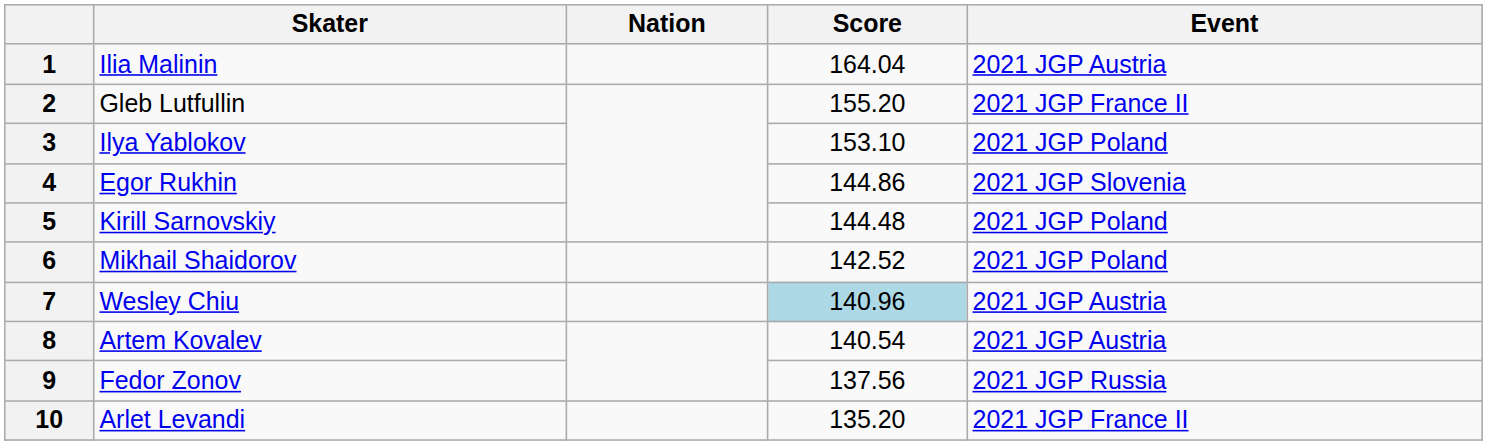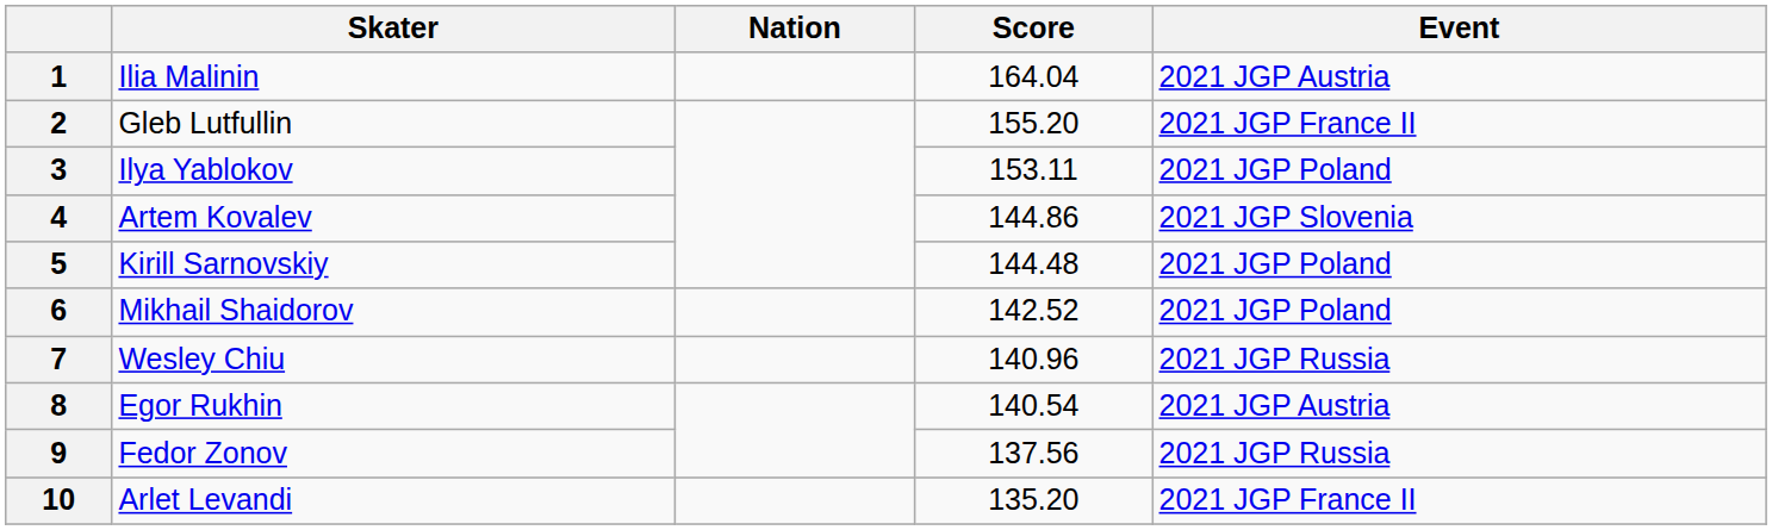3 | Score: 153.10 -> 153.11
4 | Skater: Egor Rukhin -> Artem Kovalev
7 | Score: lightblue background -> no background
7 | Event: 2021 JGP Austria -> 2021 JGP Russia
8 | Skater: Artem Kovalev -> Egor Rukhin
